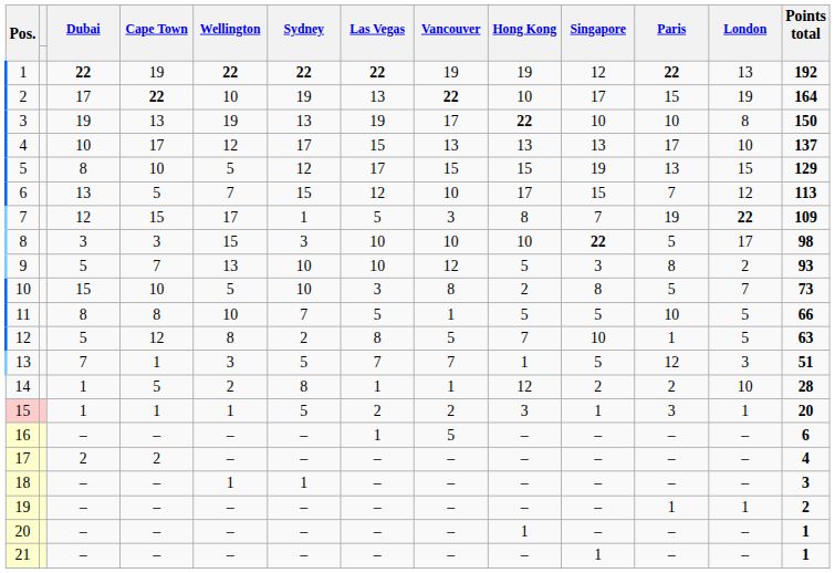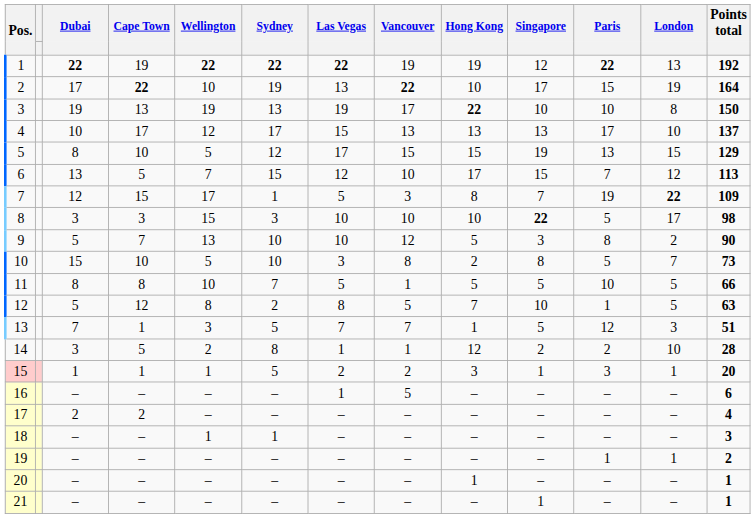9 | Points total: 93 -> 90
14 | Dubai: 1 -> 3
